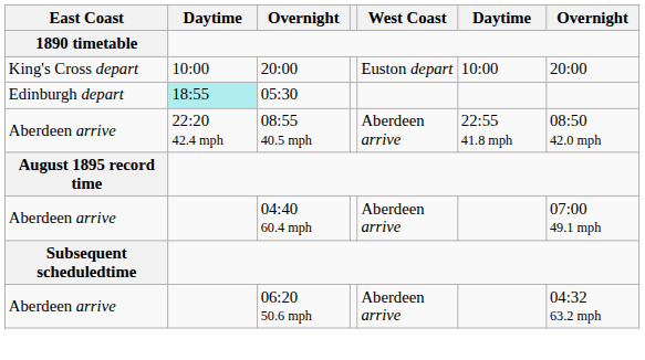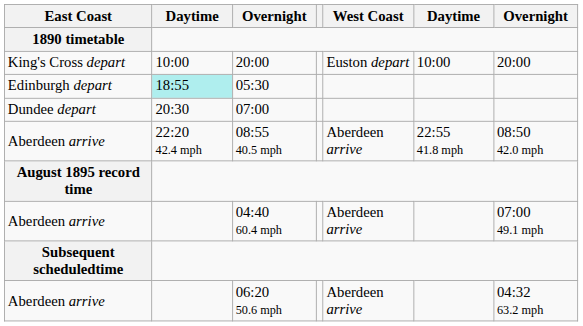+ row: Dundee depart | 20:30 | 07:00
